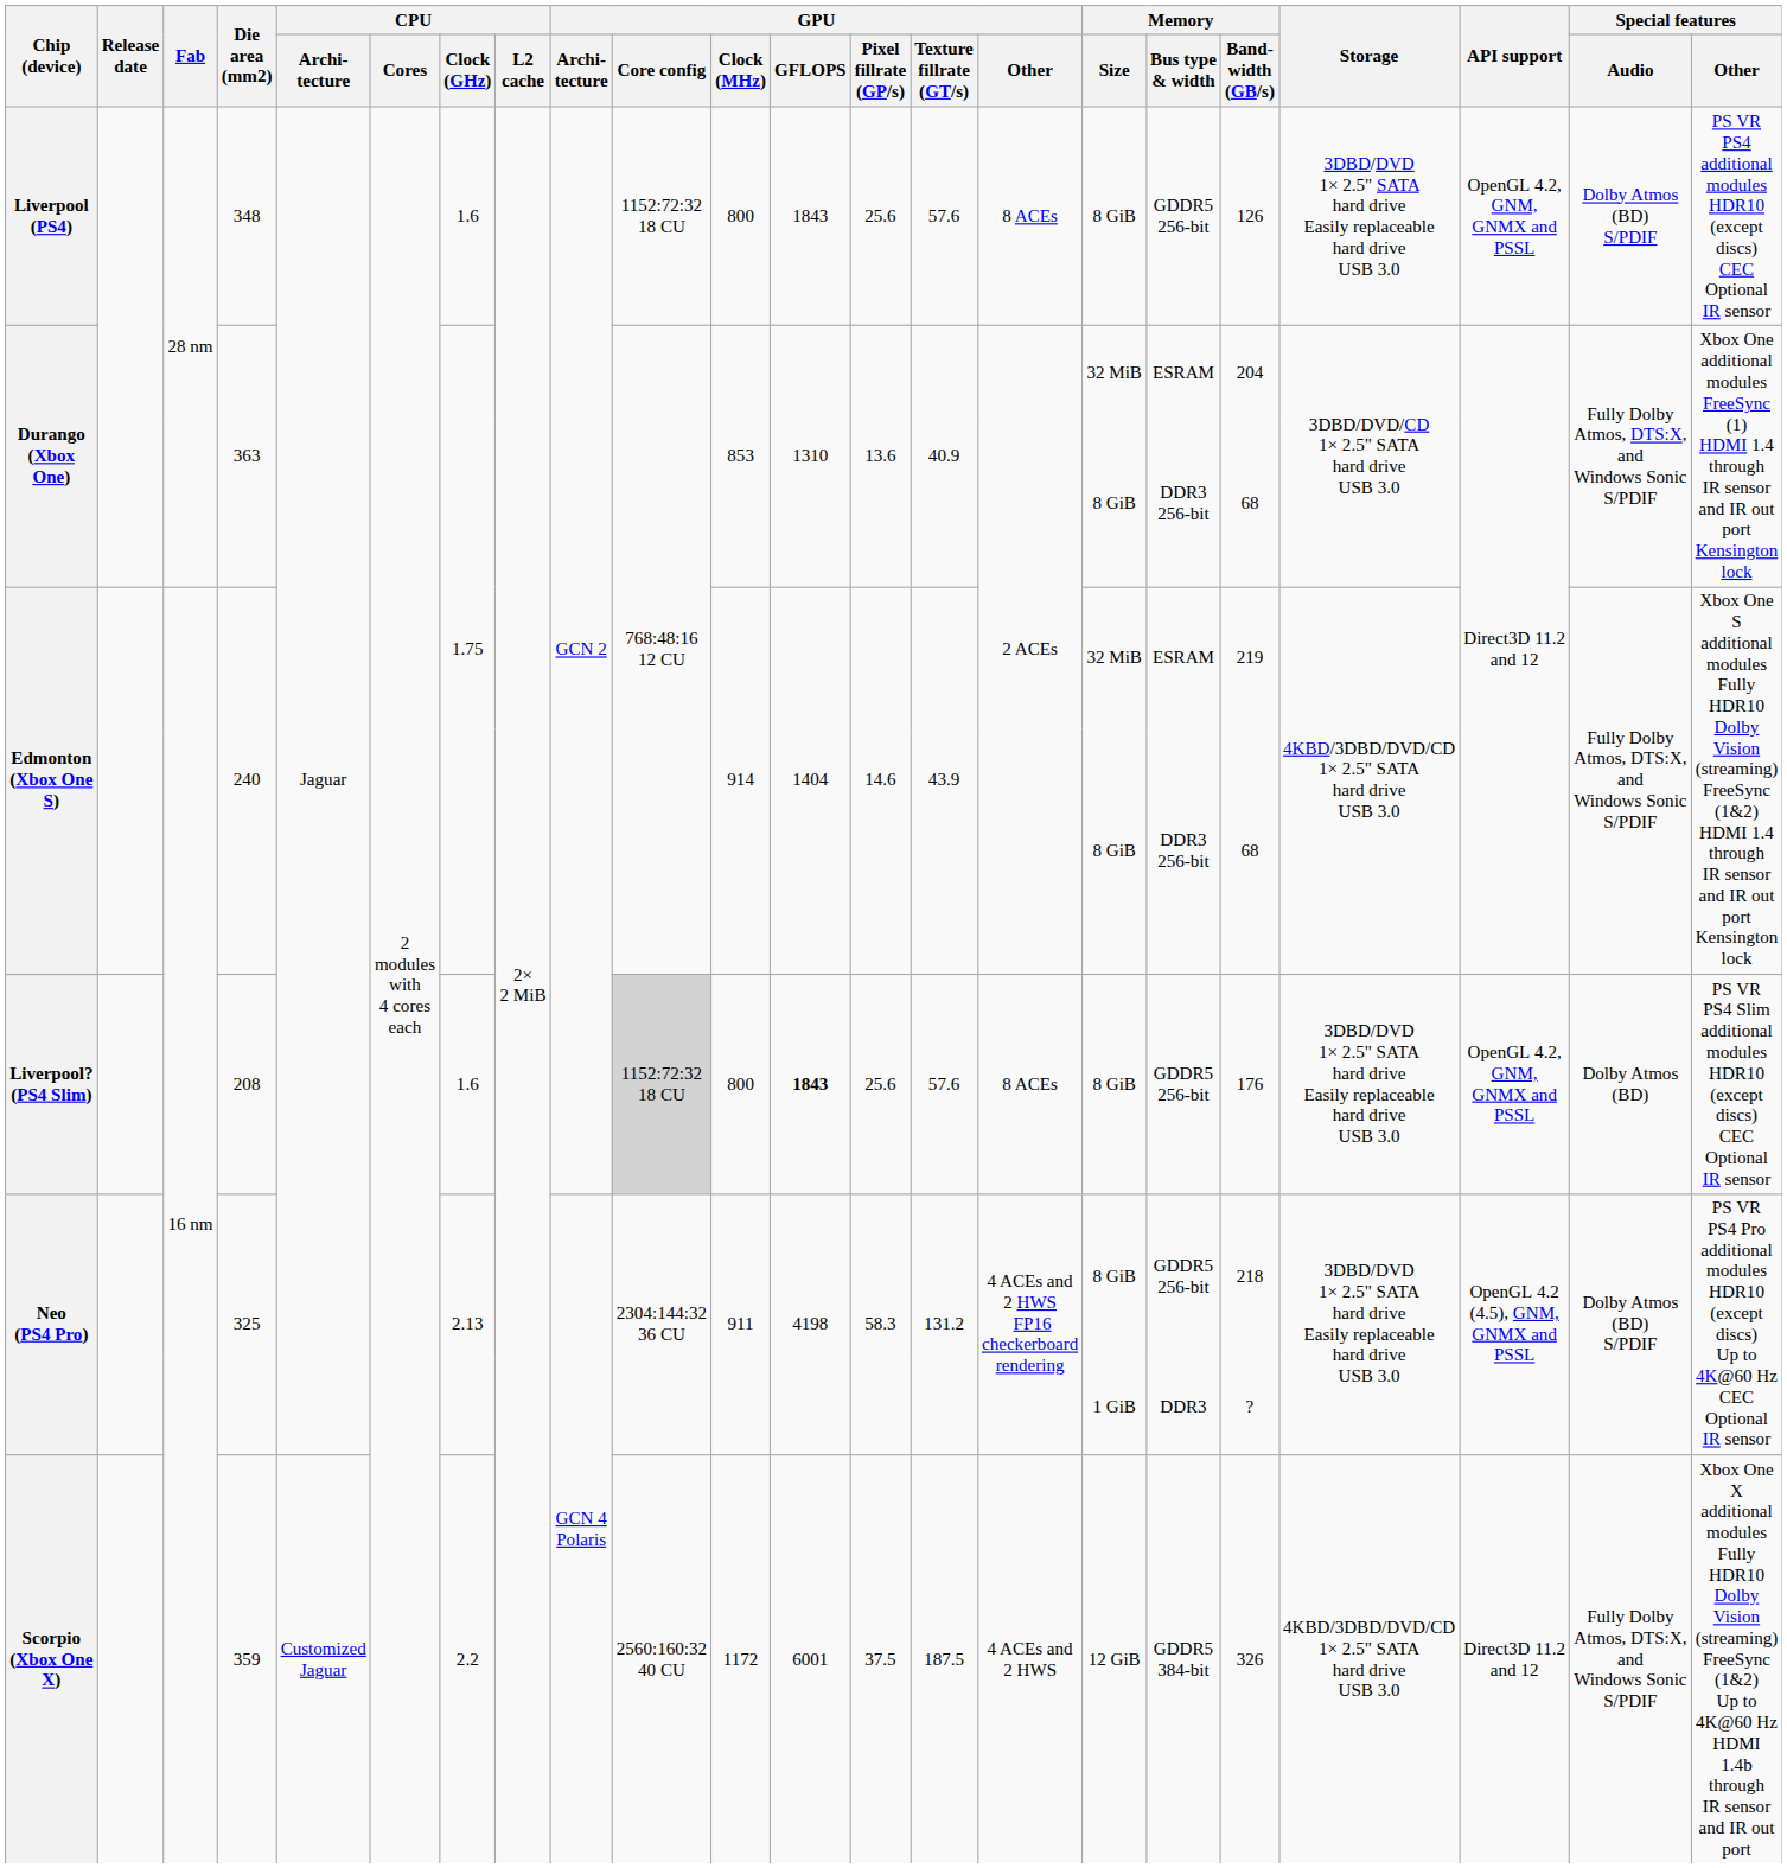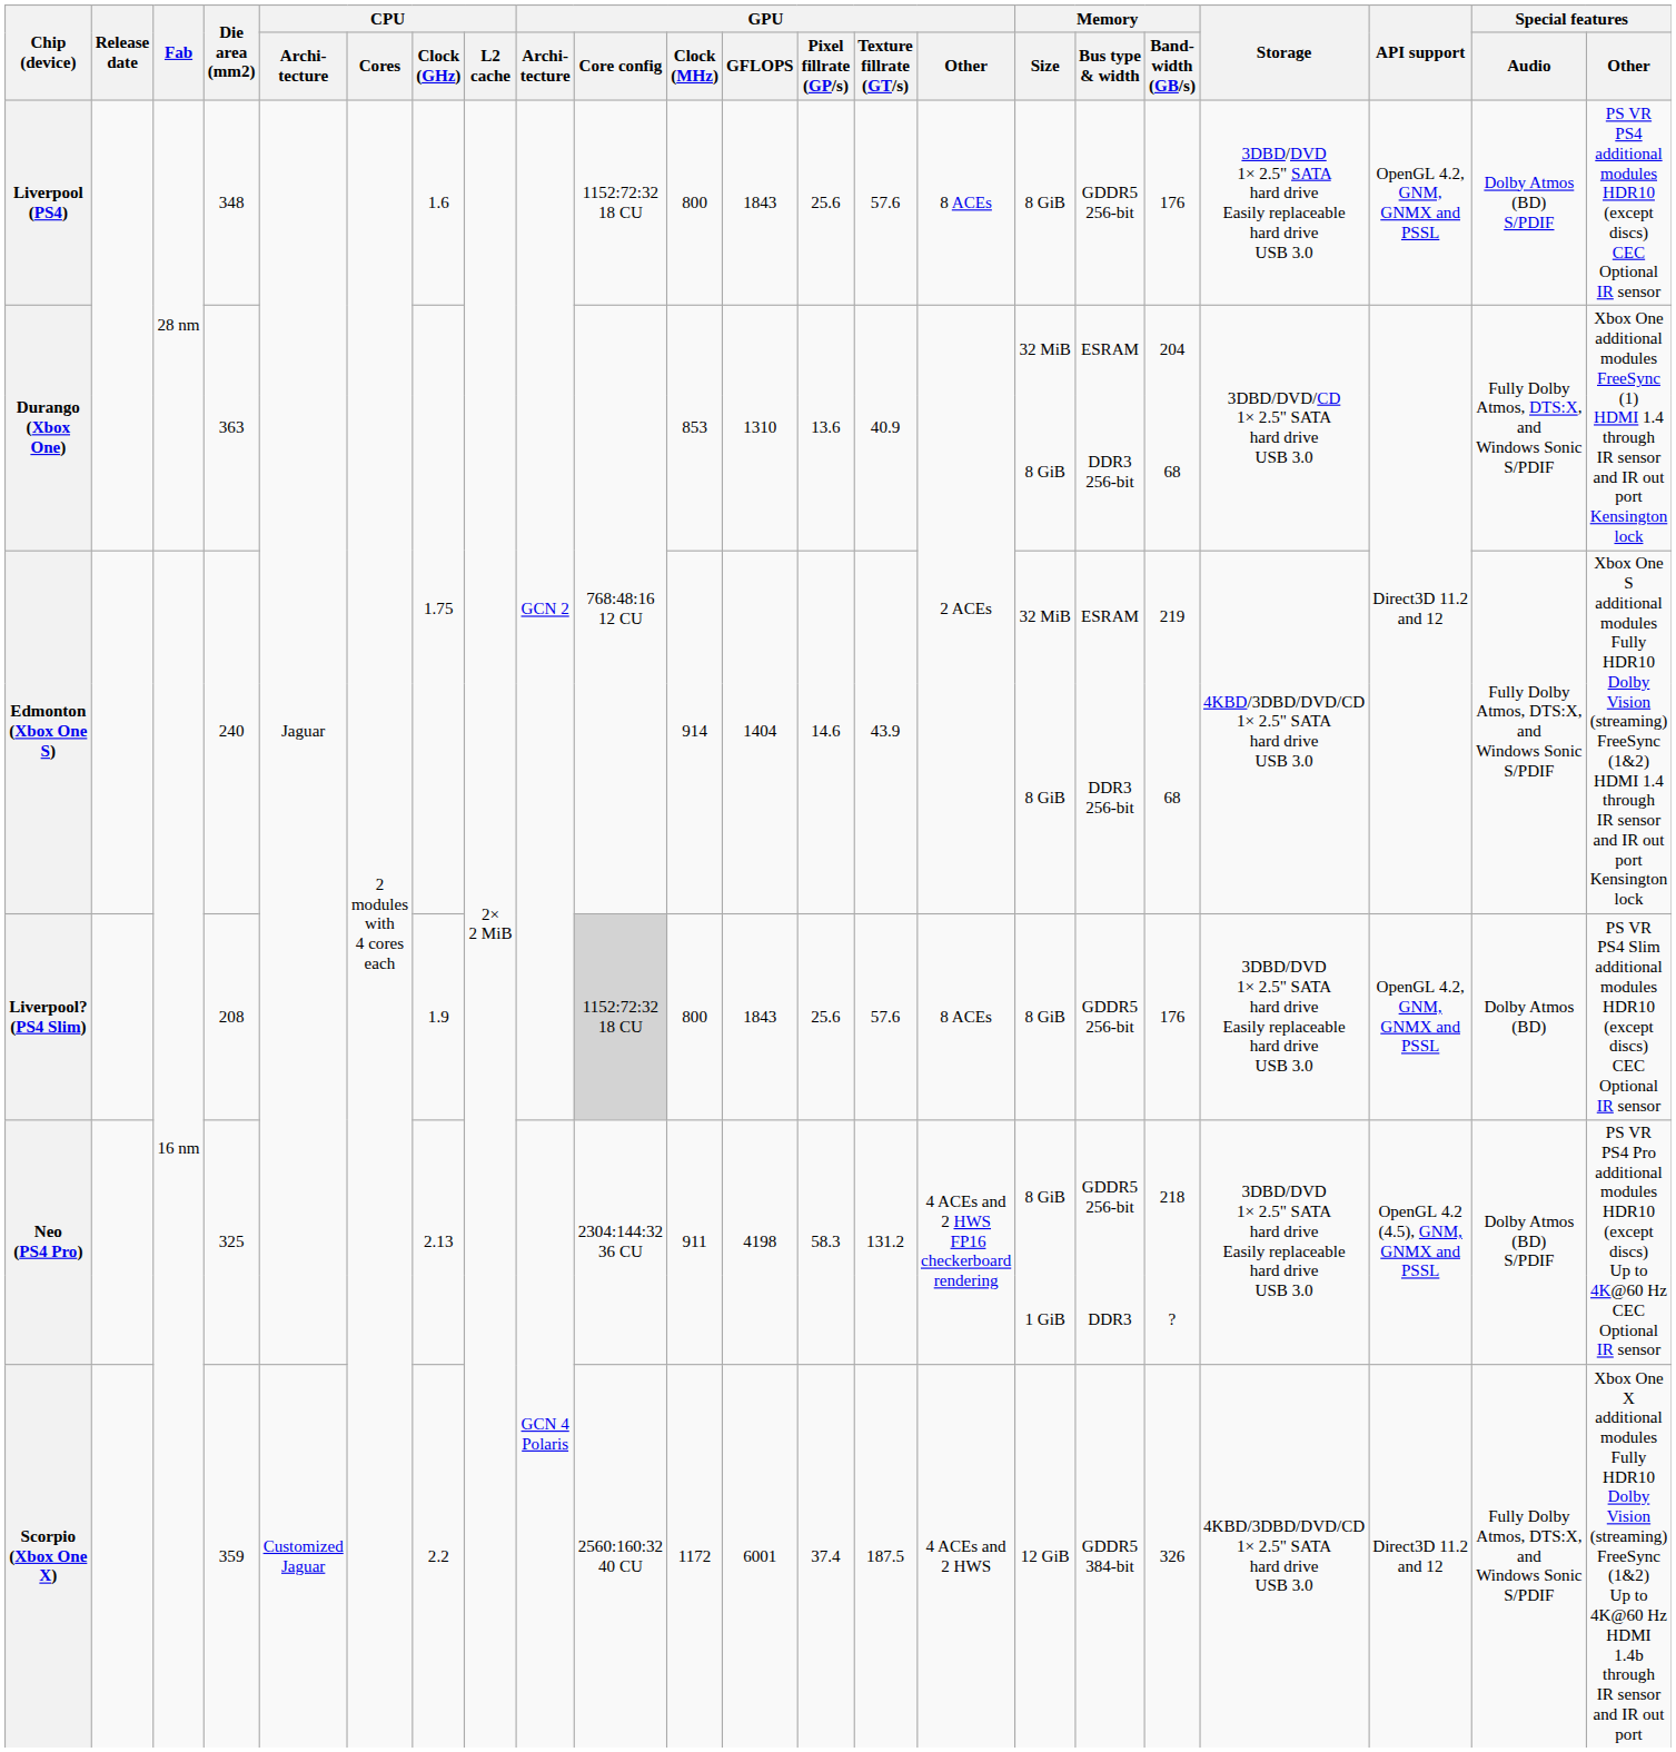Liverpool (PS4) | Memory / Band- width (GB/s): 126 -> 176
Liverpool? (PS4 Slim) | CPU / Clock (GHz): 1.6 -> 1.9
Liverpool? (PS4 Slim) | GPU / GFLOPS: bold -> normal
Scorpio (Xbox One X) | GPU / Pixel fillrate (GP/s): 37.5 -> 37.4
